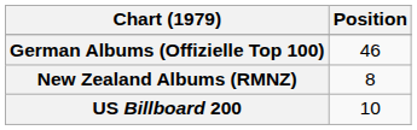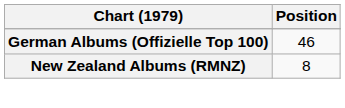- row: US Billboard 200 | 10
